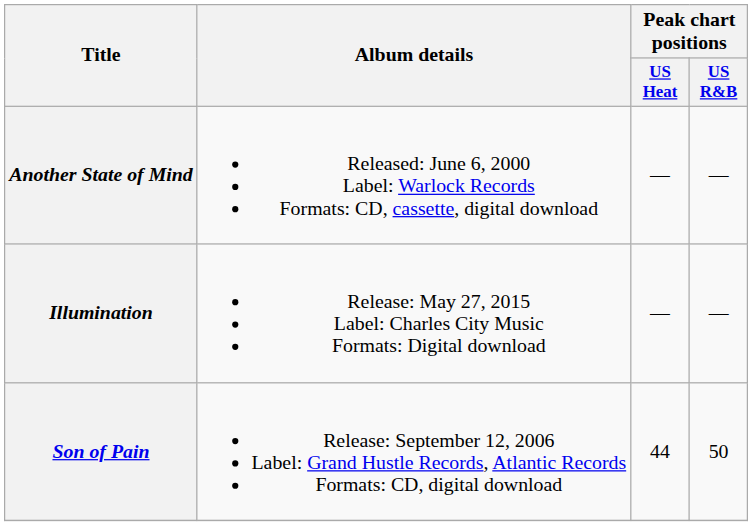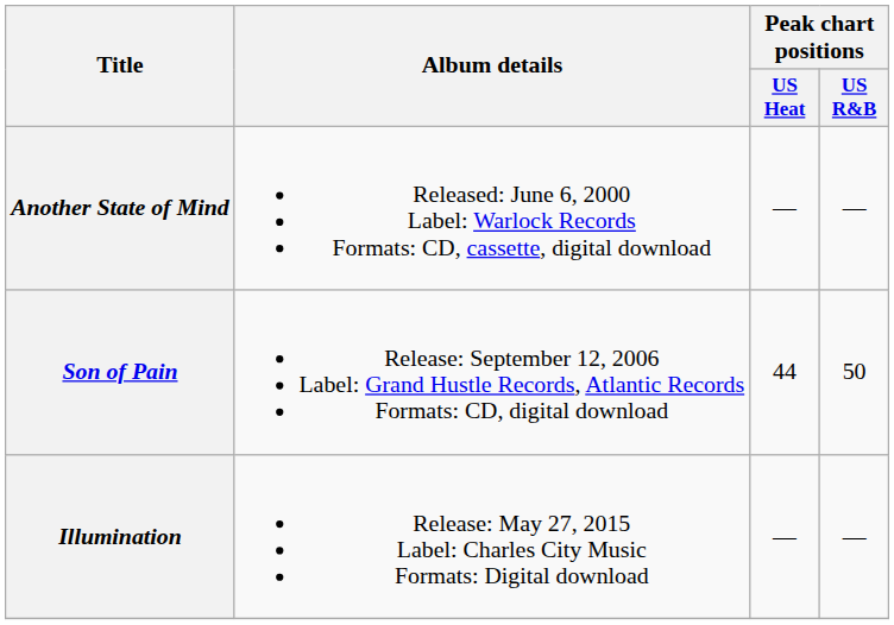rows swapped: Son of Pain <-> Illumination
